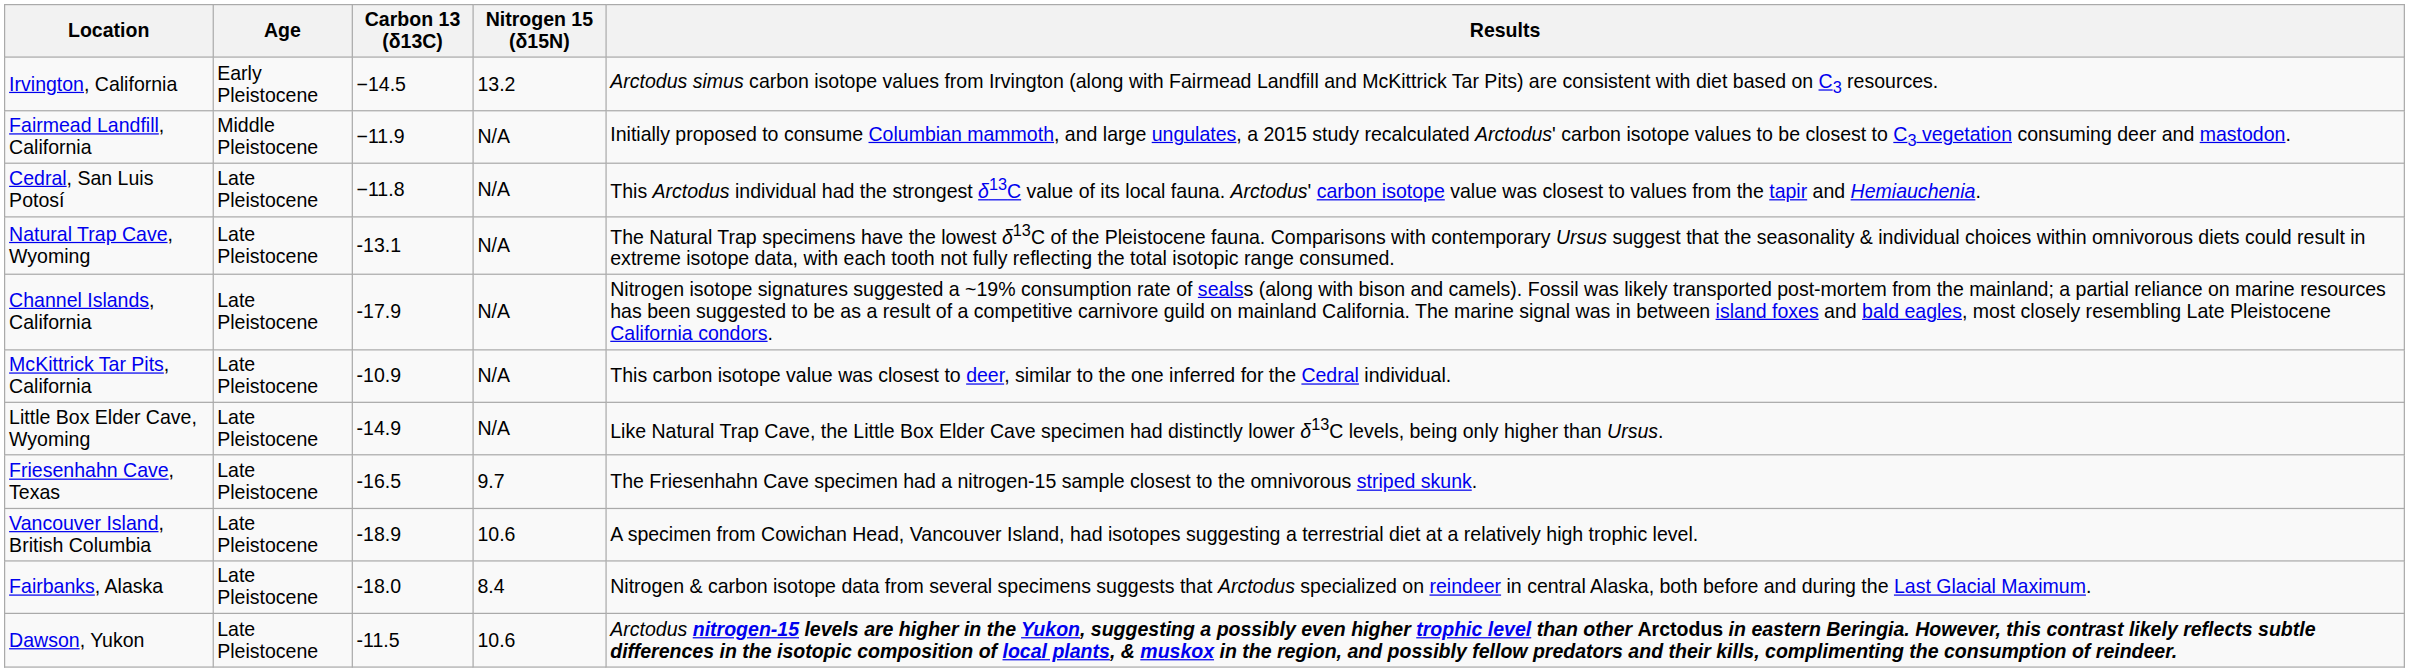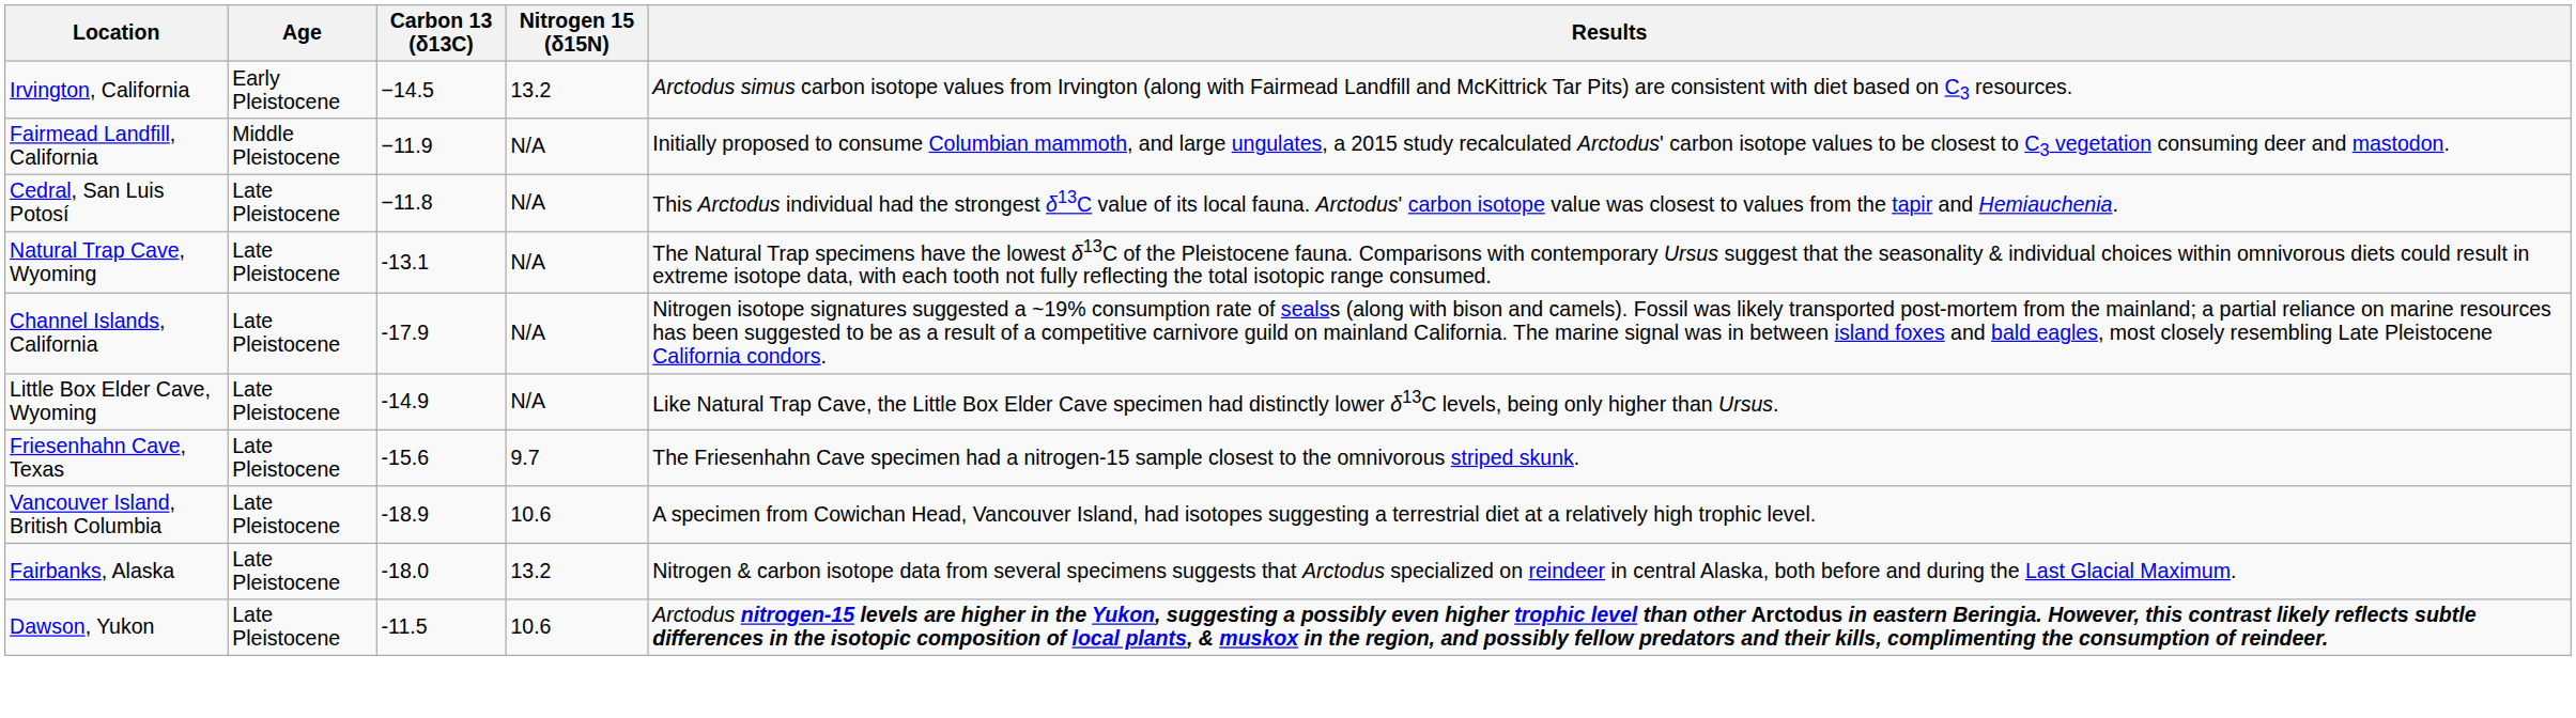- row: McKittrick Tar Pits, California | Late Pleistocene | -10.9 | N/A | This carbon isotope value was closest to deer, similar to the one inferred for the Cedral individual.
Friesenhahn Cave, Texas | Carbon 13 (δ13C): -16.5 -> -15.6
Fairbanks, Alaska | Nitrogen 15 (δ15N): 8.4 -> 13.2
